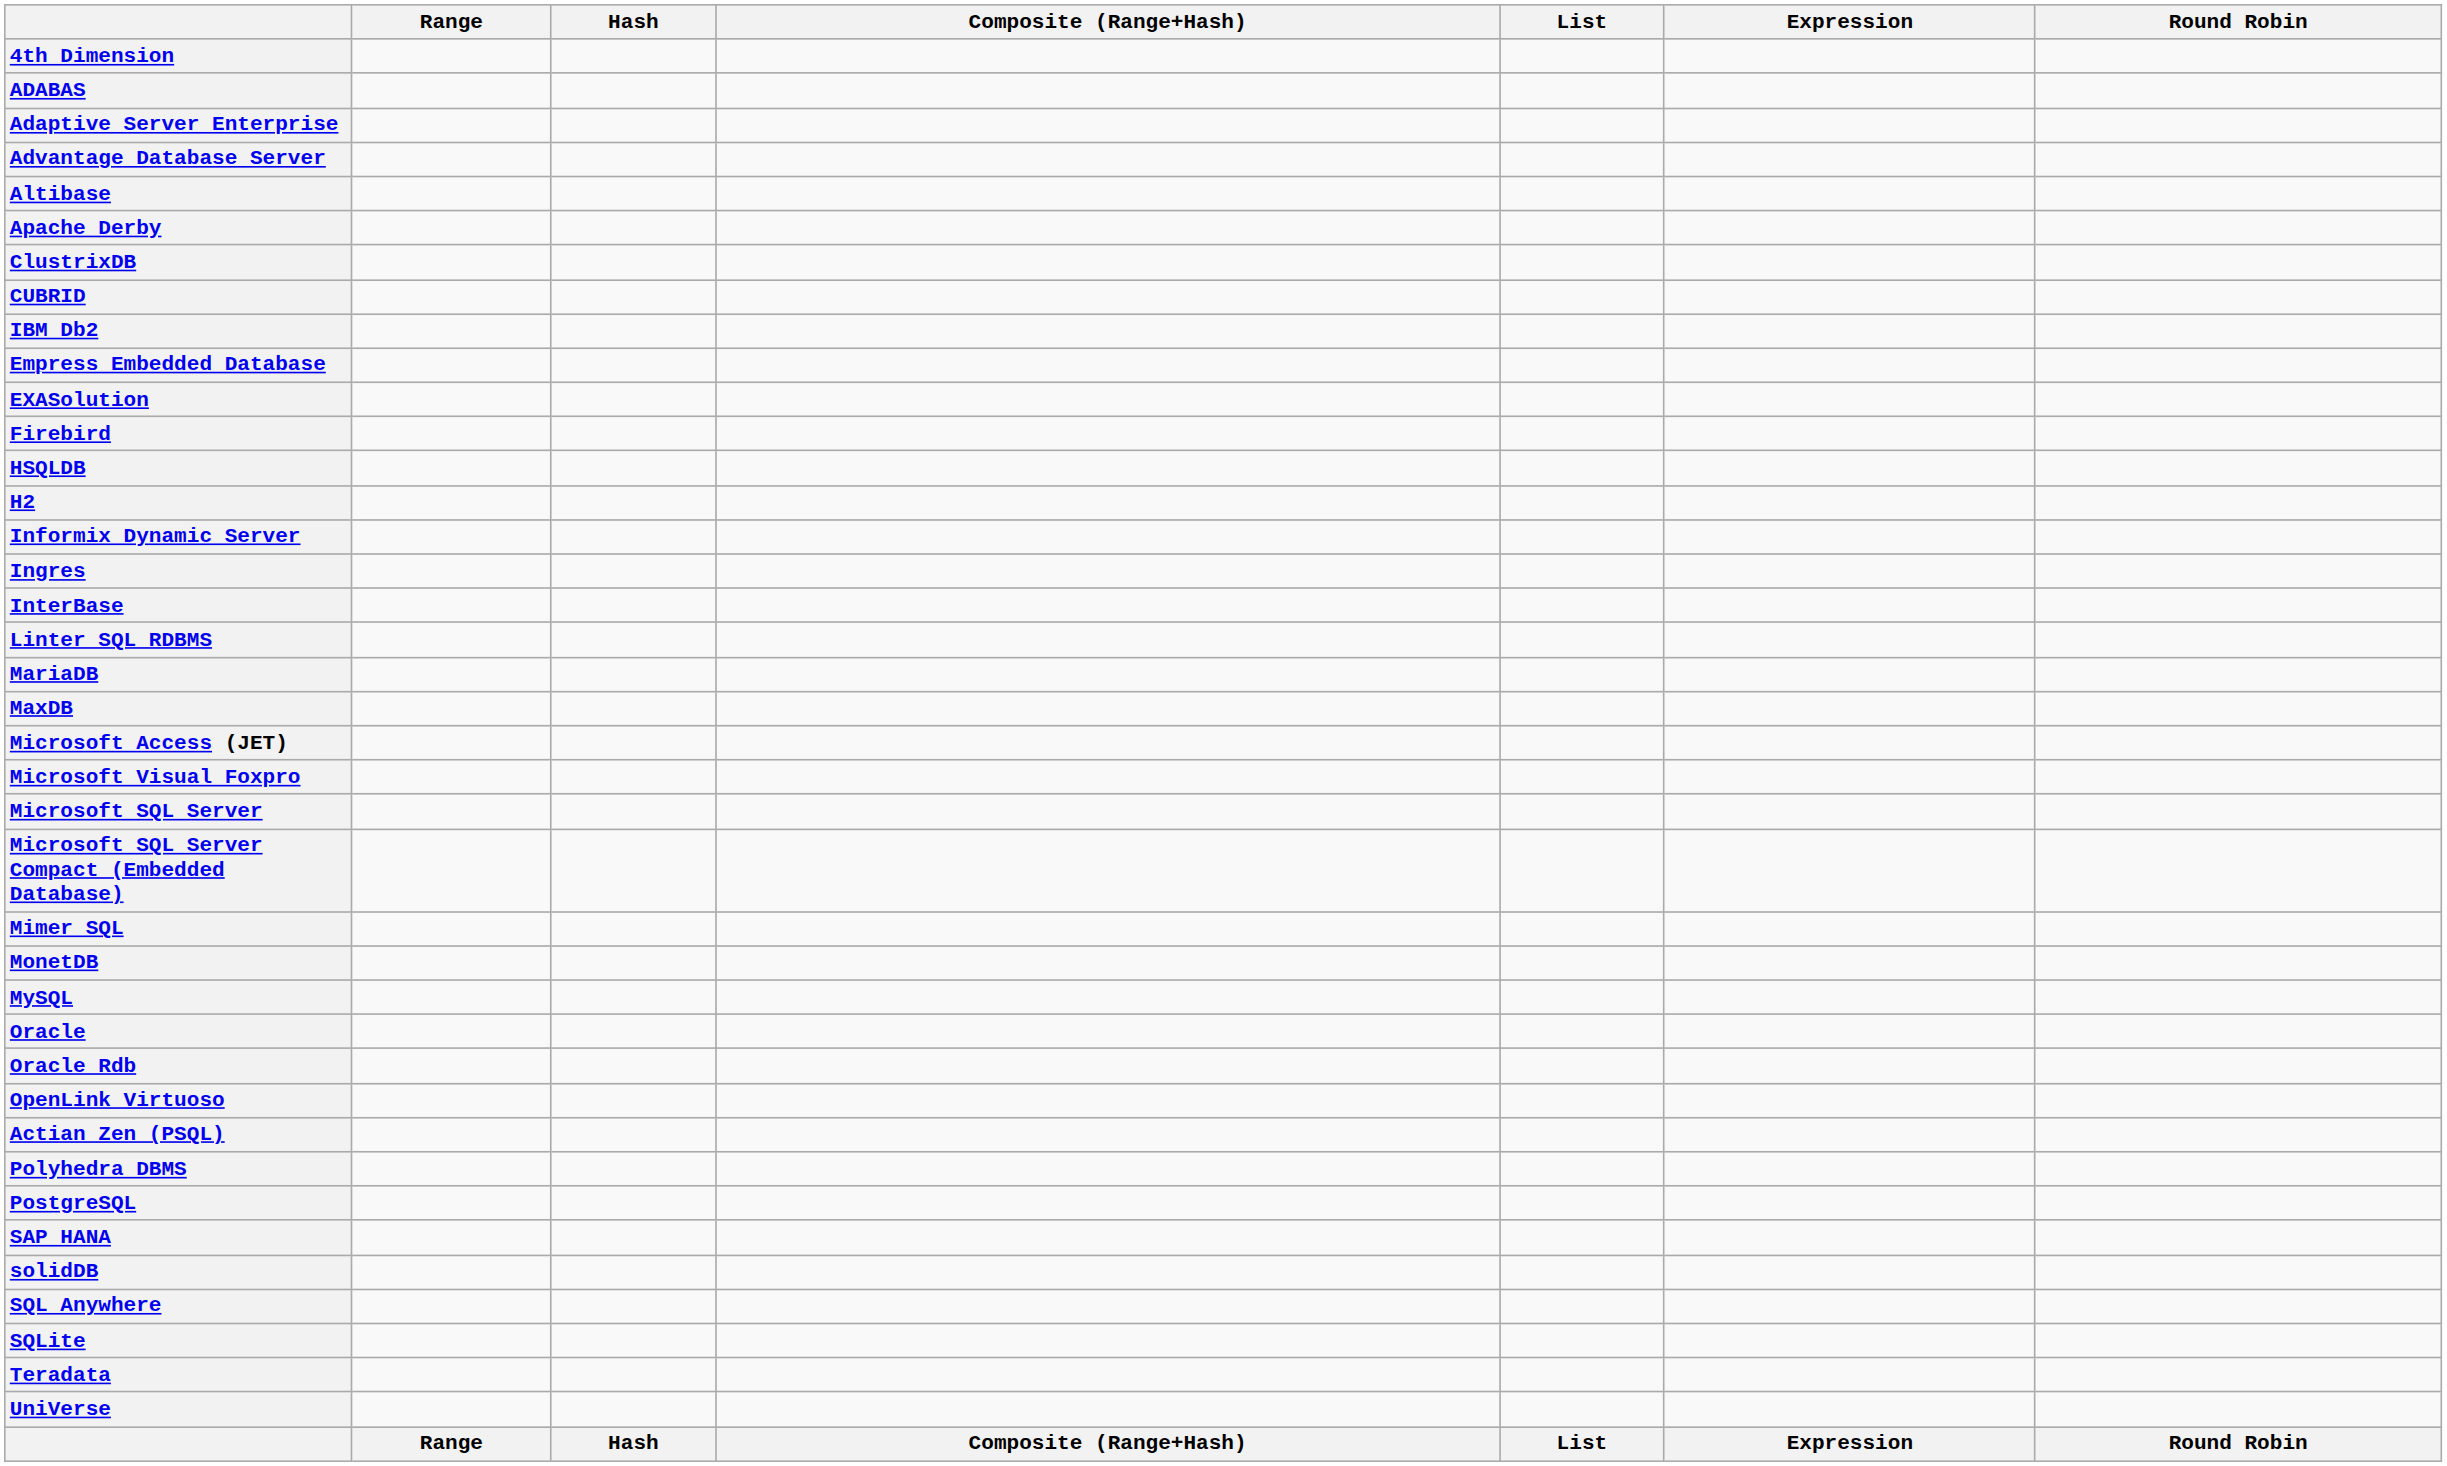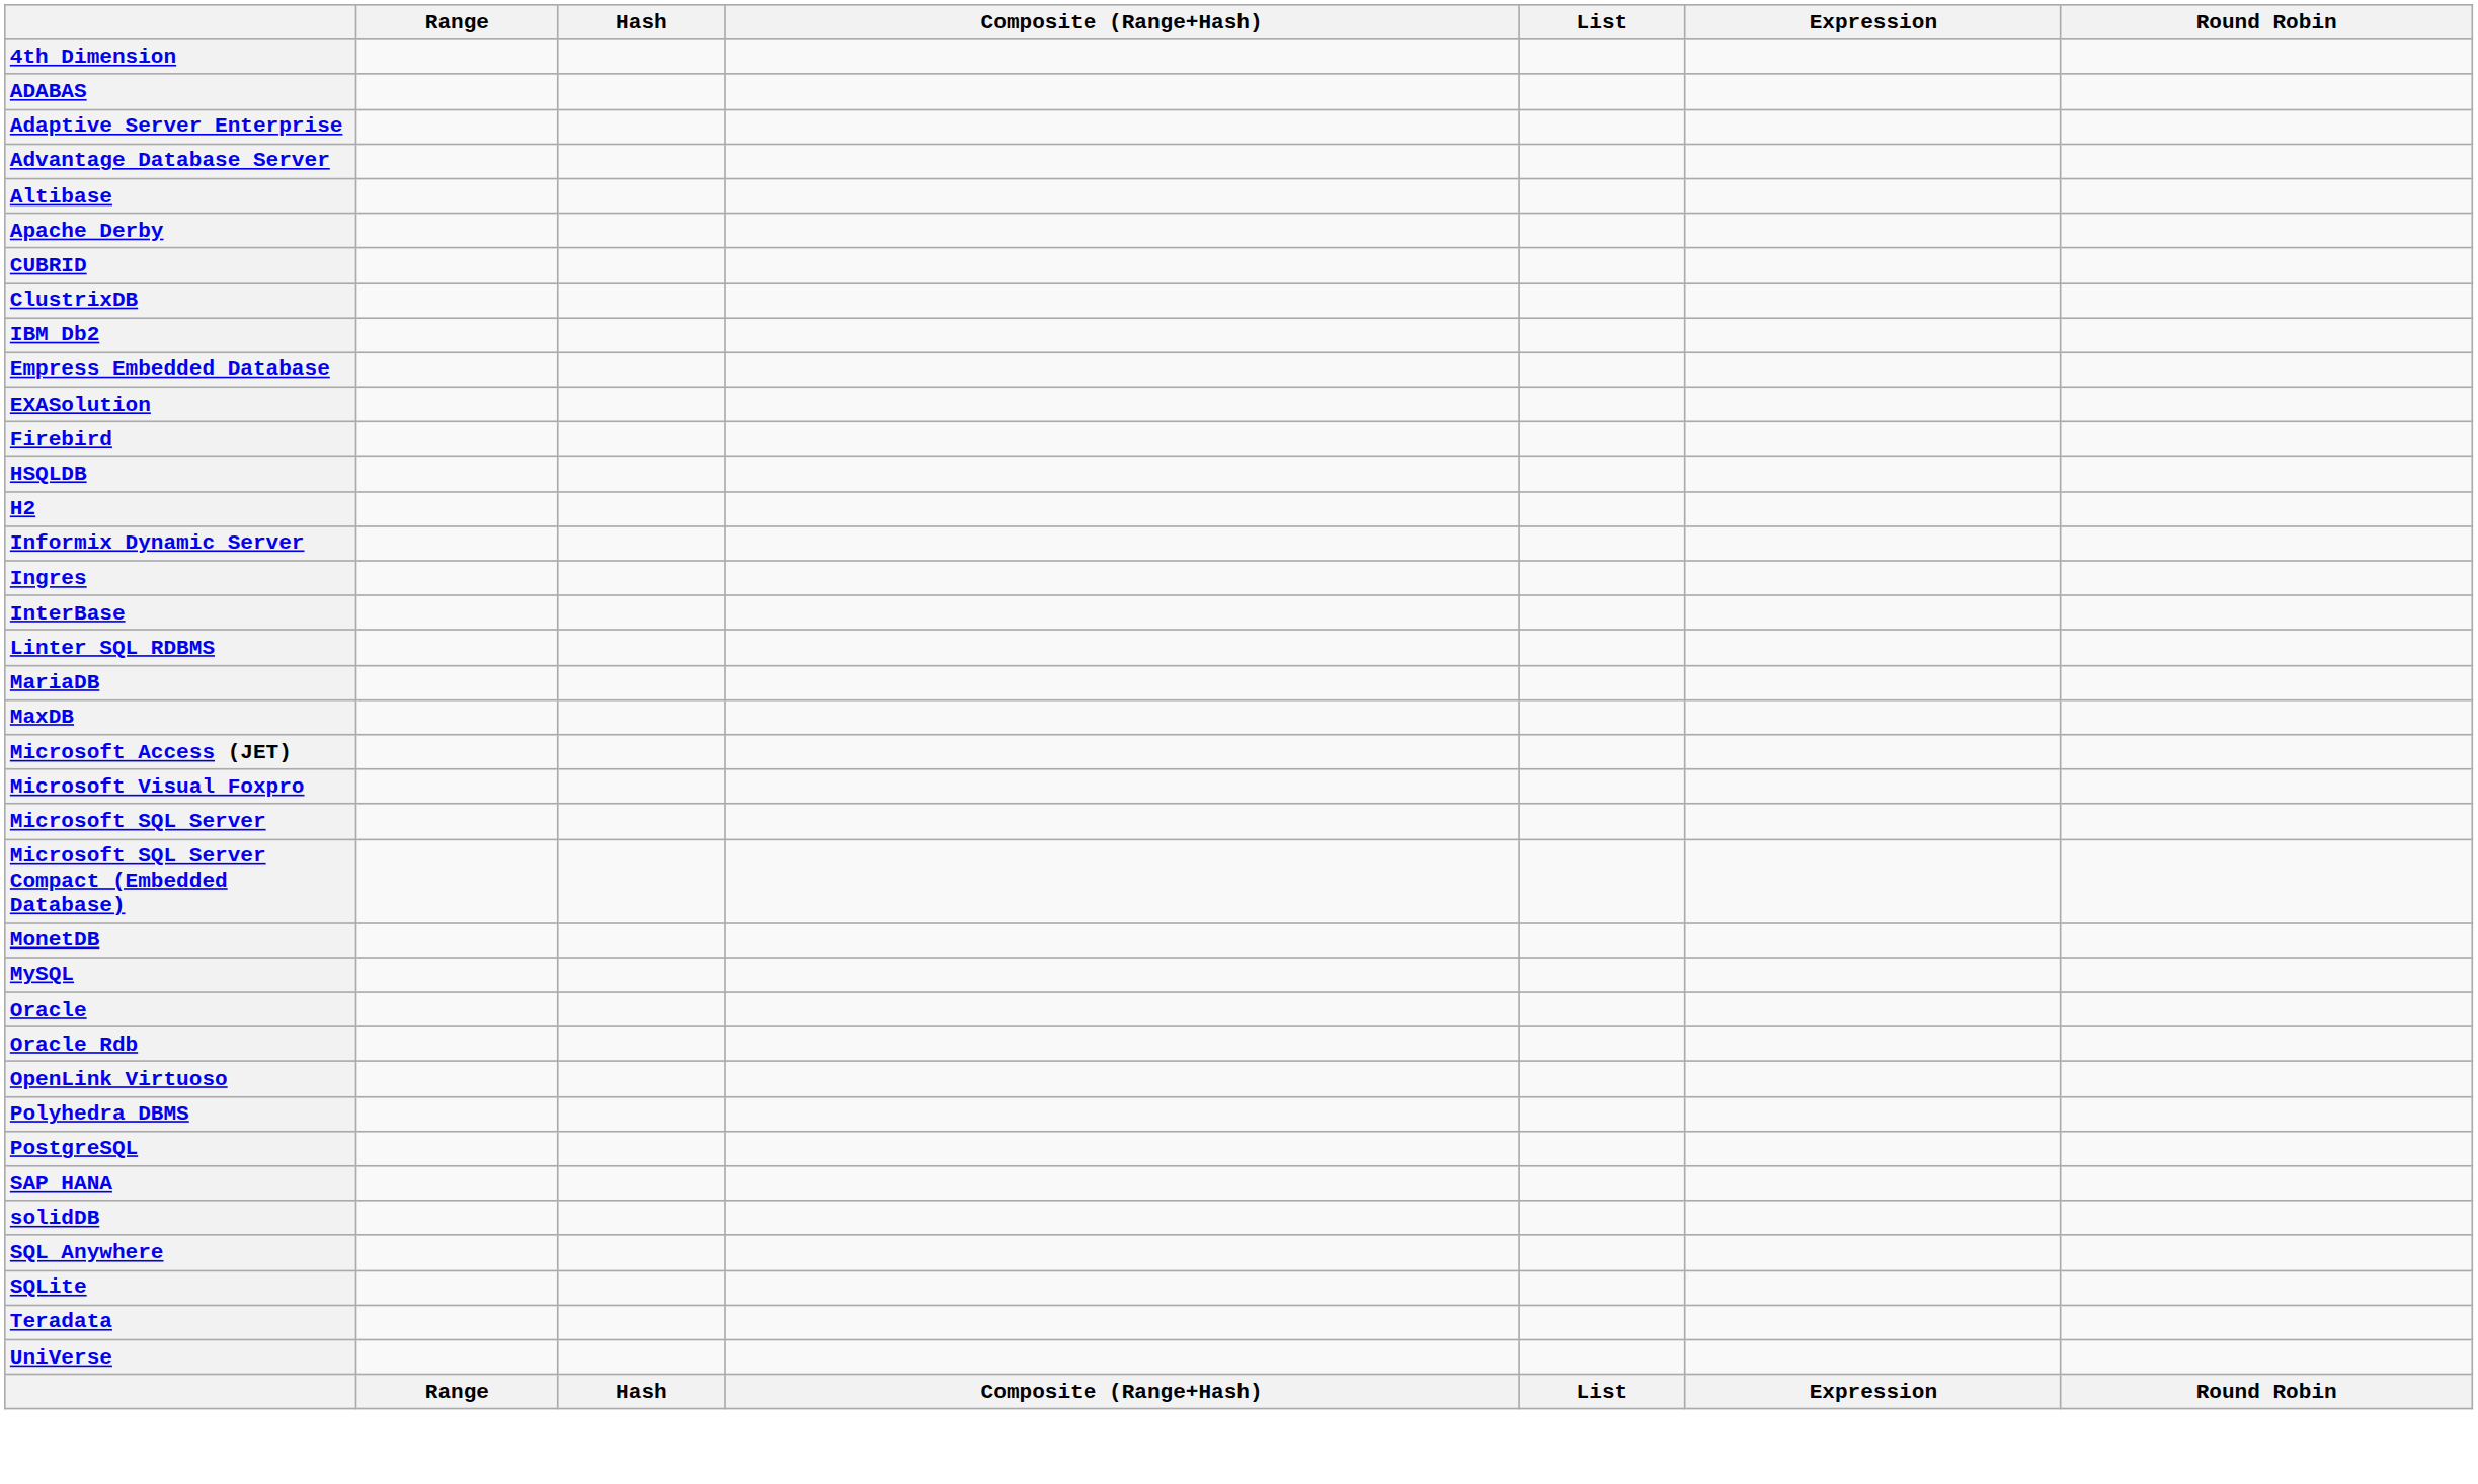rows swapped: ClustrixDB <-> CUBRID
- row: Mimer SQL
- row: Actian Zen (PSQL)
